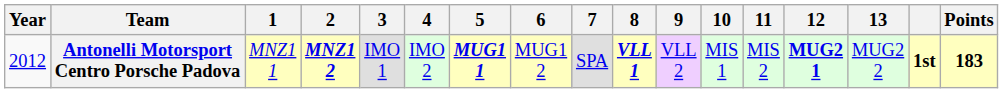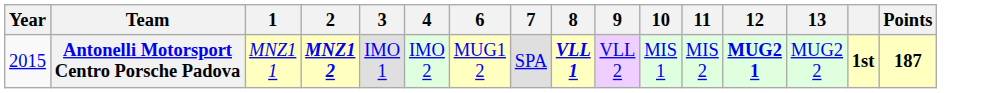- column: 5 | MUG1 1
Antonelli Motorsport Centro Porsche Padova | Year: 2012 -> 2015
Antonelli Motorsport Centro Porsche Padova | Points: 183 -> 187
